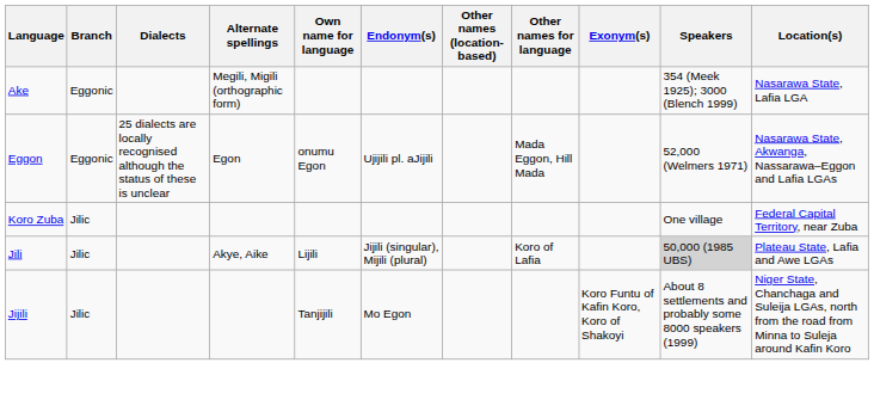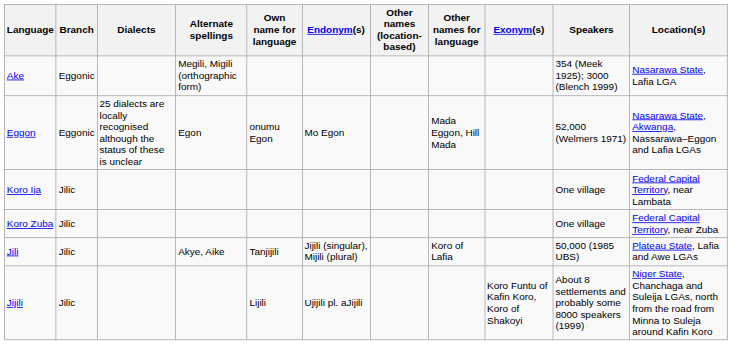Eggon | Endonym(s): Ujijili pl. aJijili -> Mo Egon
+ row: Koro Ija | Jilic | One village | Federal Capital Territory, near Lambata
Jili | Own name for language: Lijili -> Tanjijili
Jili | Speakers: lightgrey background -> no background
Jijili | Own name for language: Tanjijili -> Lijili
Jijili | Endonym(s): Mo Egon -> Ujijili pl. aJijili
